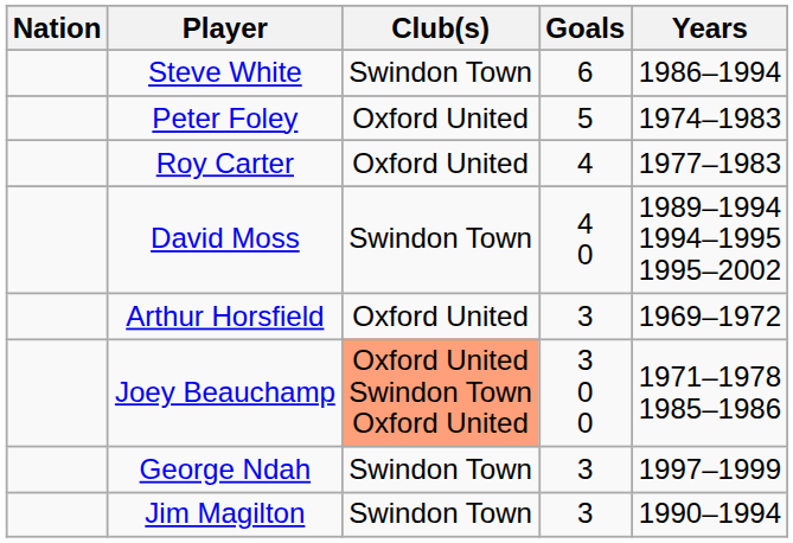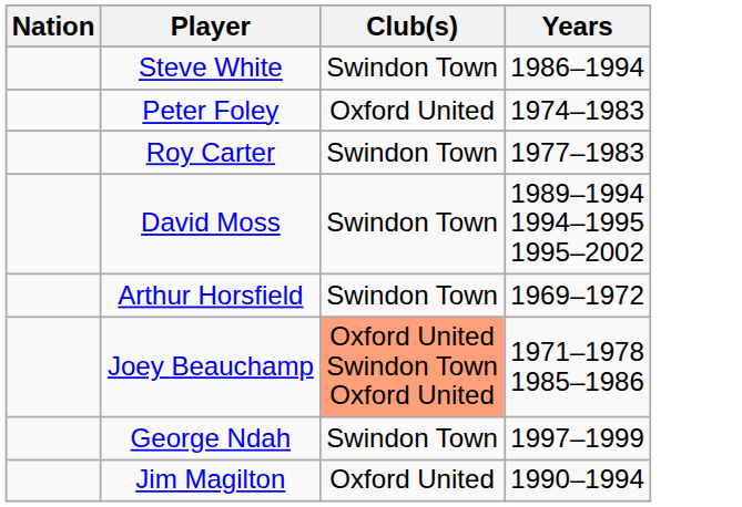- column: Goals | 6 | 5 | 4 | 4 0 | 3 | 3 0 0 | 3 | 3
Roy Carter | Club(s): Oxford United -> Swindon Town
Arthur Horsfield | Club(s): Oxford United -> Swindon Town
Jim Magilton | Club(s): Swindon Town -> Oxford United
